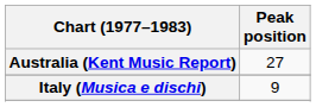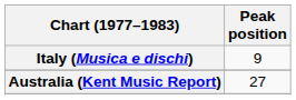rows swapped: Australia (Kent Music Report) <-> Italy (Musica e dischi)
